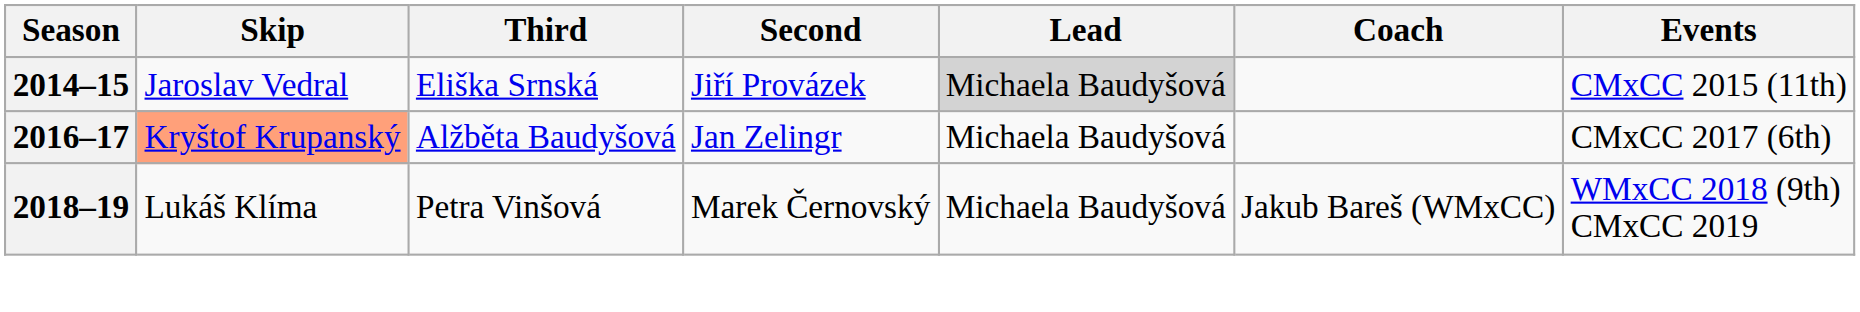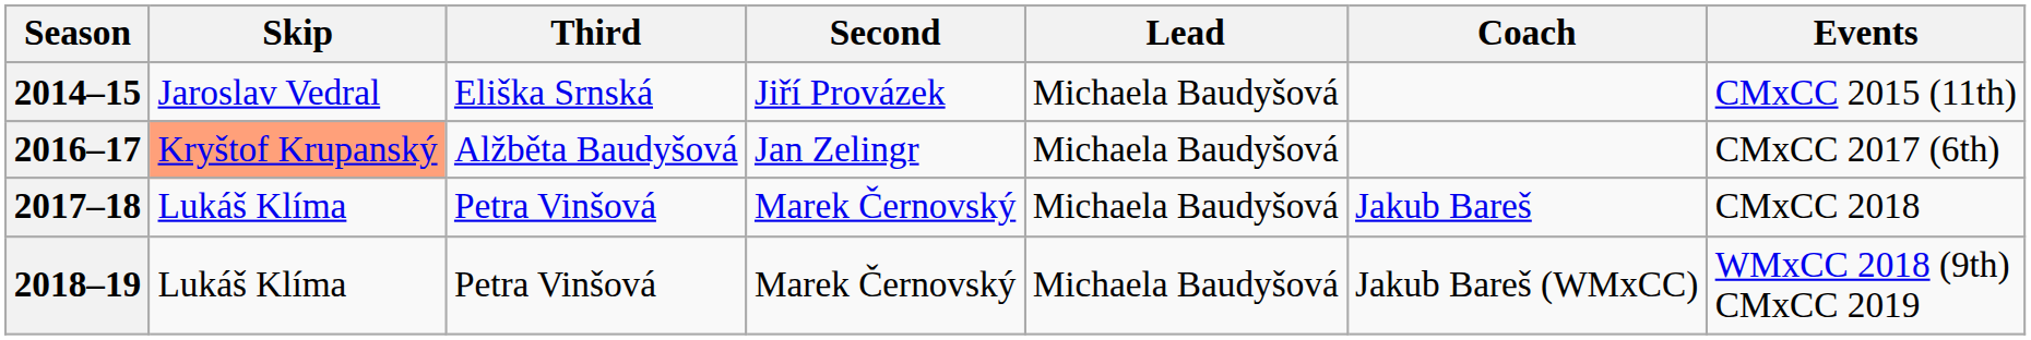2014–15 | Lead: lightgrey background -> no background
+ row: 2017–18 | Lukáš Klíma | Petra Vinšová | Marek Černovský | Michaela Baudyšová | Jakub Bareš | CMxCC 2018
